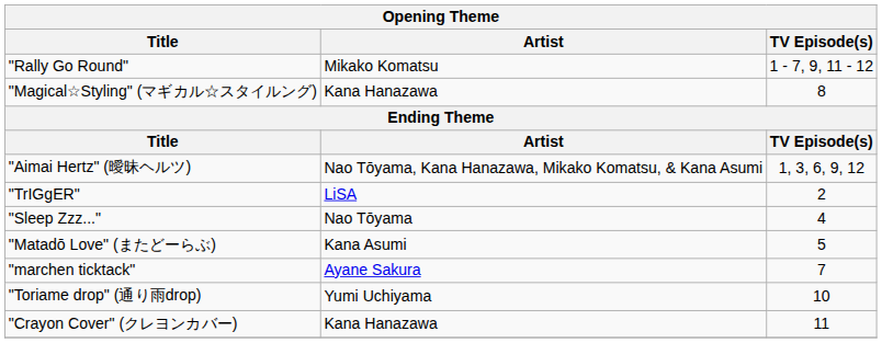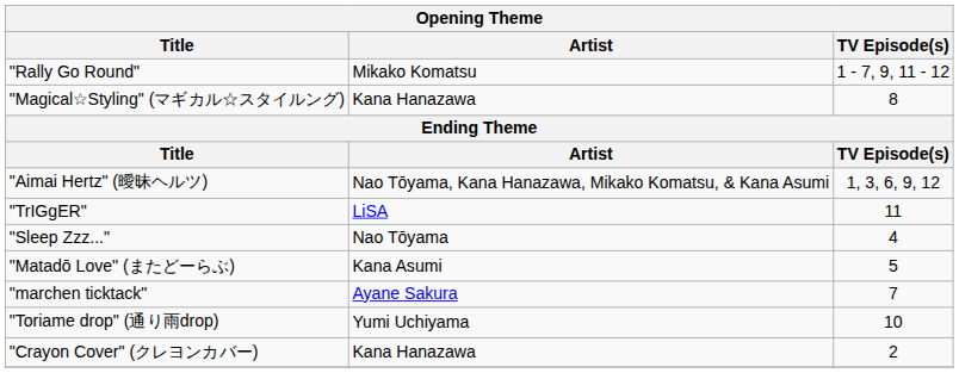"TrIGgER" | TV Episode(s): 2 -> 11
"Crayon Cover" (クレヨンカバー) | TV Episode(s): 11 -> 2
